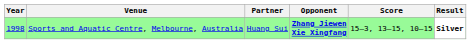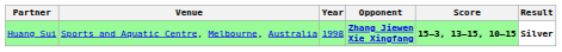columns swapped: Year <-> Partner
Sports and Aquatic Centre, Melbourne, Australia | Score: normal -> bold
